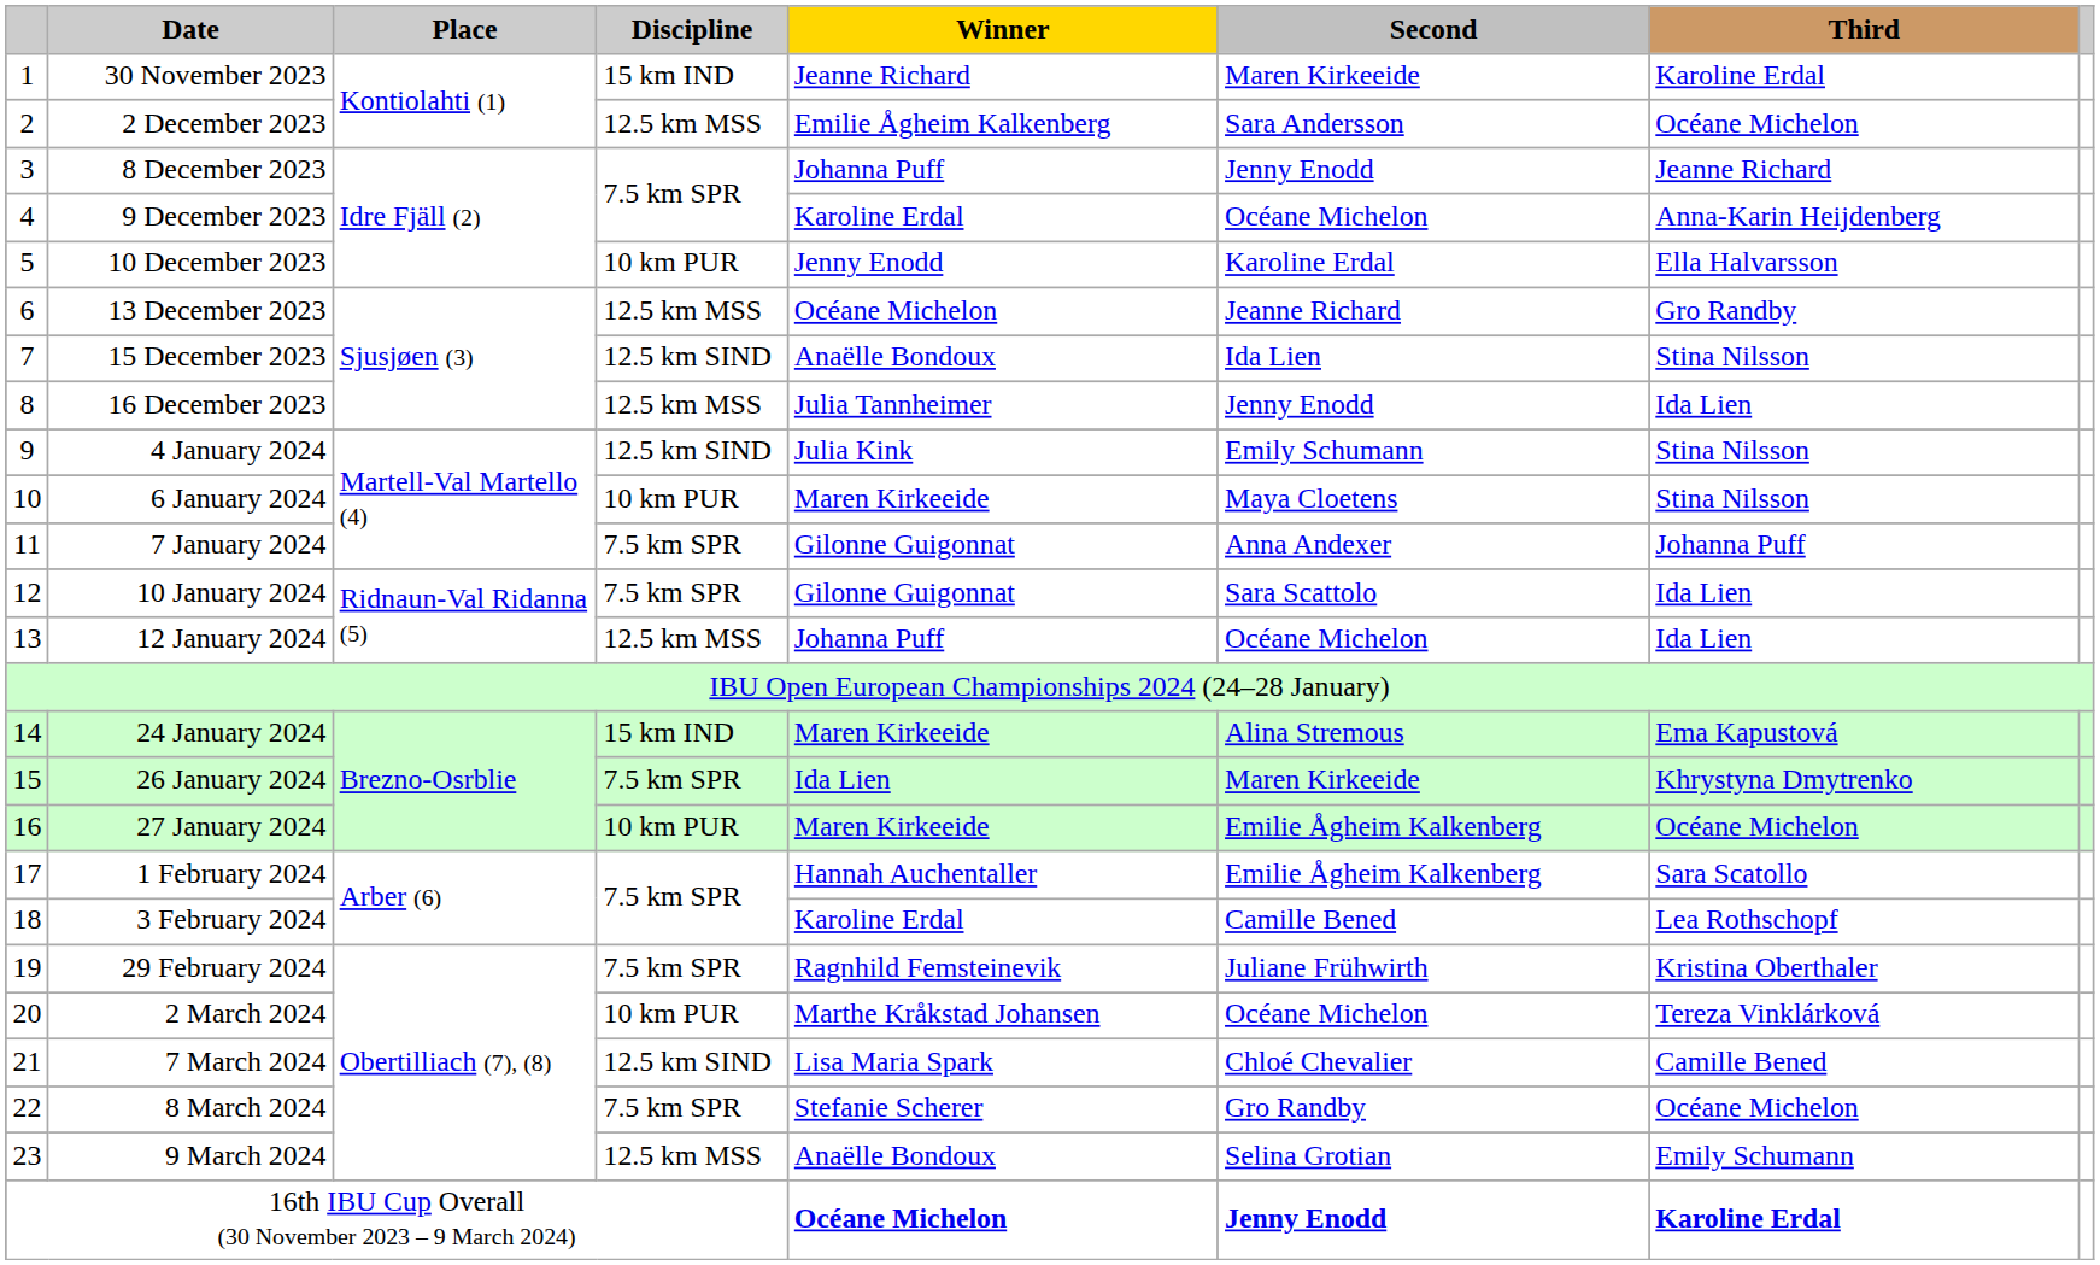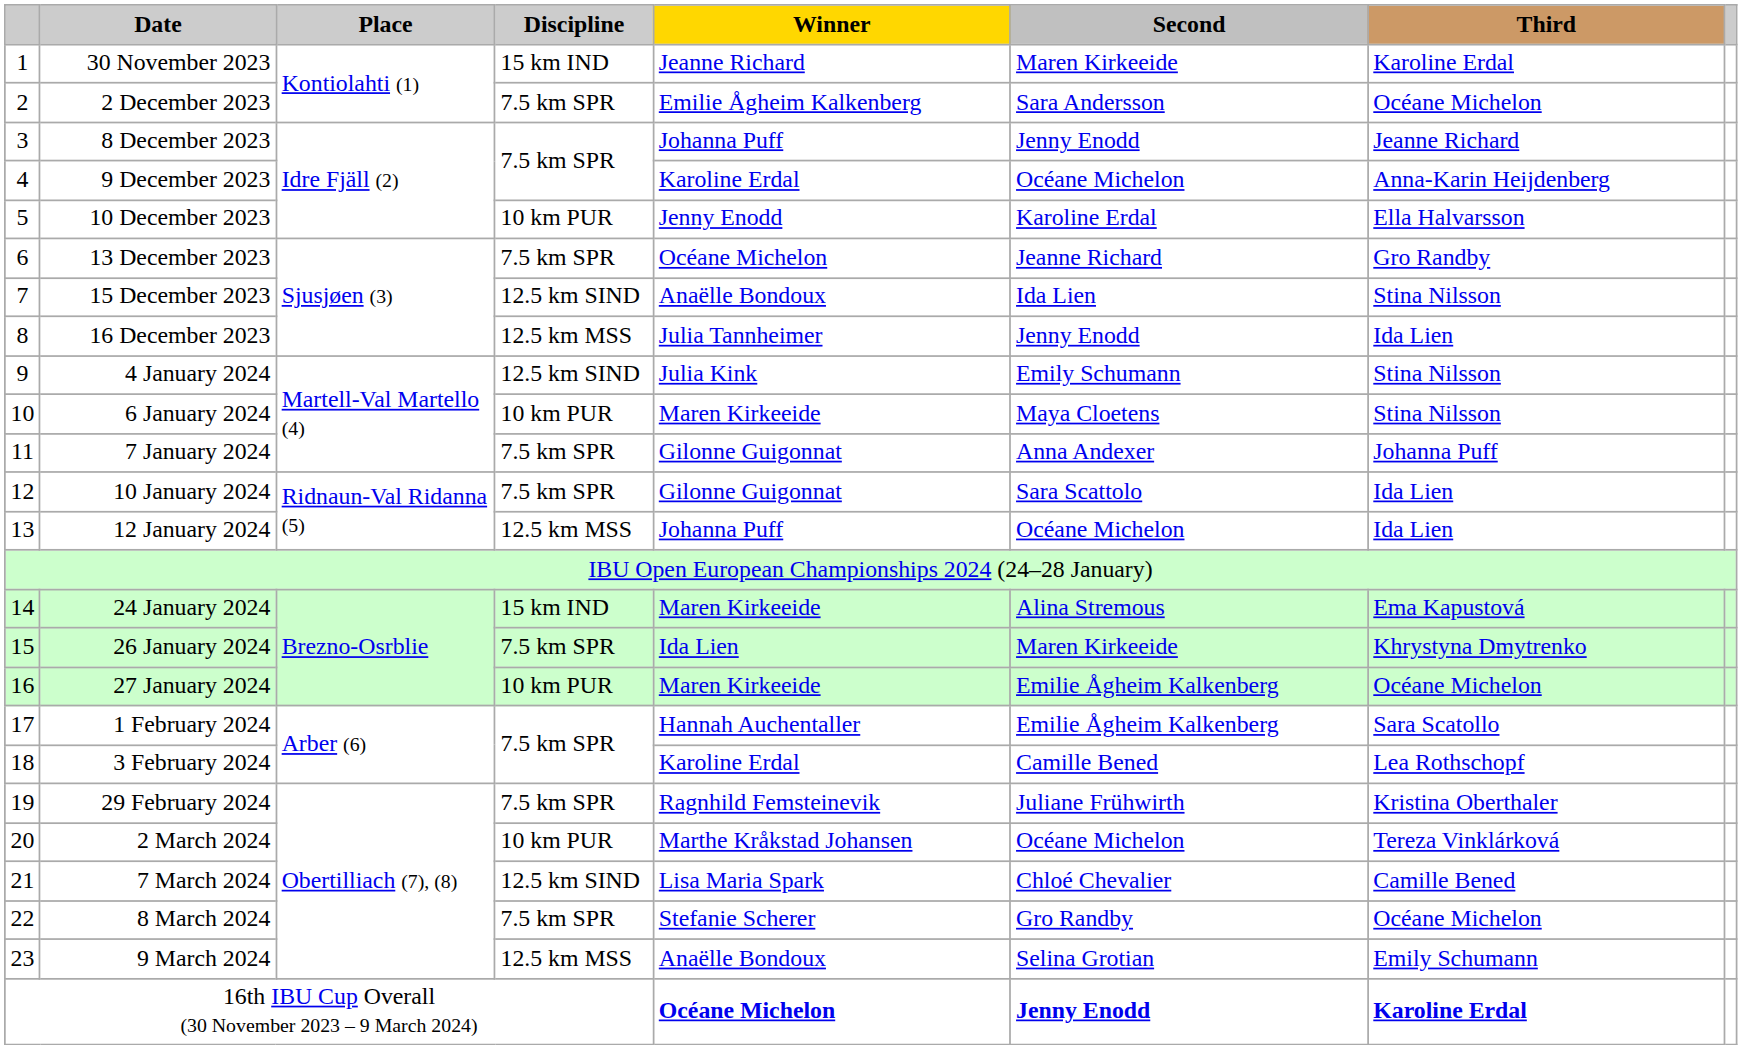2 December 2023 | Discipline: 12.5 km MSS -> 7.5 km SPR
13 December 2023 | Discipline: 12.5 km MSS -> 7.5 km SPR
